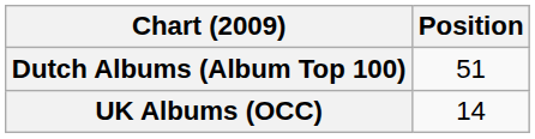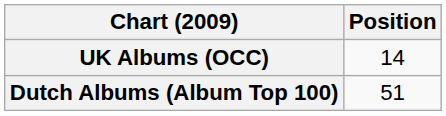rows swapped: Dutch Albums (Album Top 100) <-> UK Albums (OCC)
